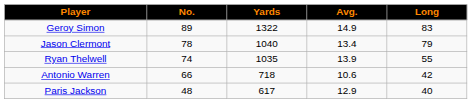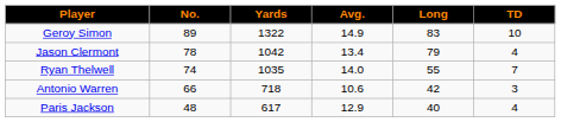+ column: TD | 10 | 4 | 7 | 3 | 4
Jason Clermont | Yards: 1040 -> 1042
Ryan Thelwell | Avg.: 13.9 -> 14.0
